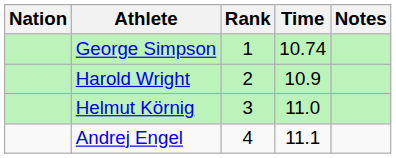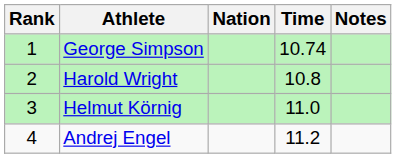columns swapped: Rank <-> Nation
Harold Wright | Time: 10.9 -> 10.8
Andrej Engel | Time: 11.1 -> 11.2
